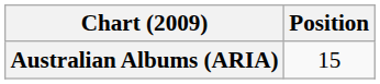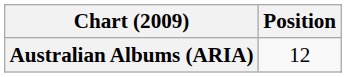Australian Albums (ARIA) | Position: 15 -> 12
